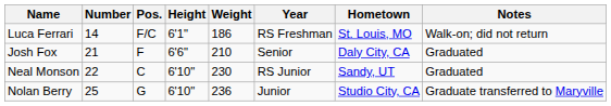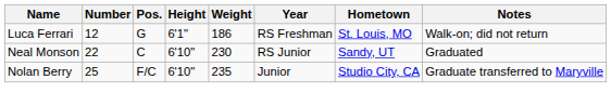Luca Ferrari | Number: 14 -> 12
Luca Ferrari | Pos.: F/C -> G
- row: Josh Fox | 21 | F | 6'6" | 210 | Senior | Daly City, CA | Graduated
Nolan Berry | Pos.: G -> F/C
Nolan Berry | Weight: 236 -> 235
